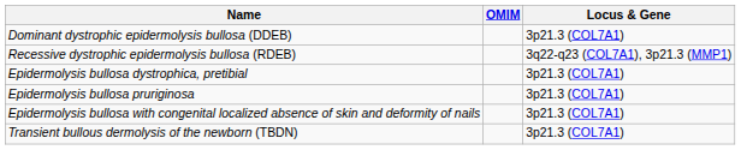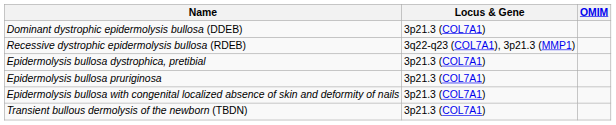columns swapped: Locus & Gene <-> OMIM
